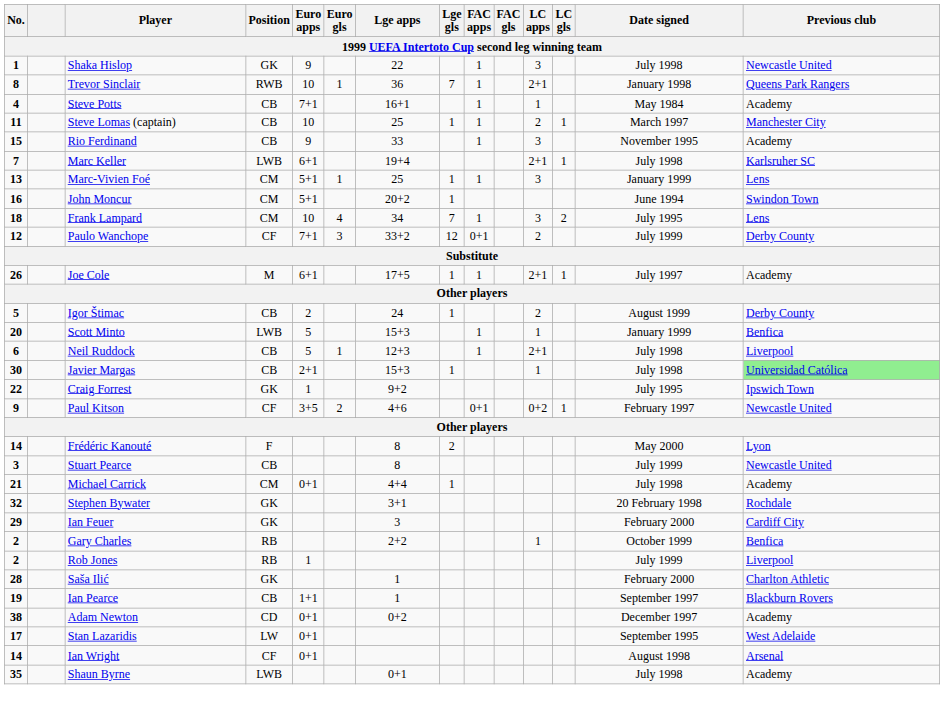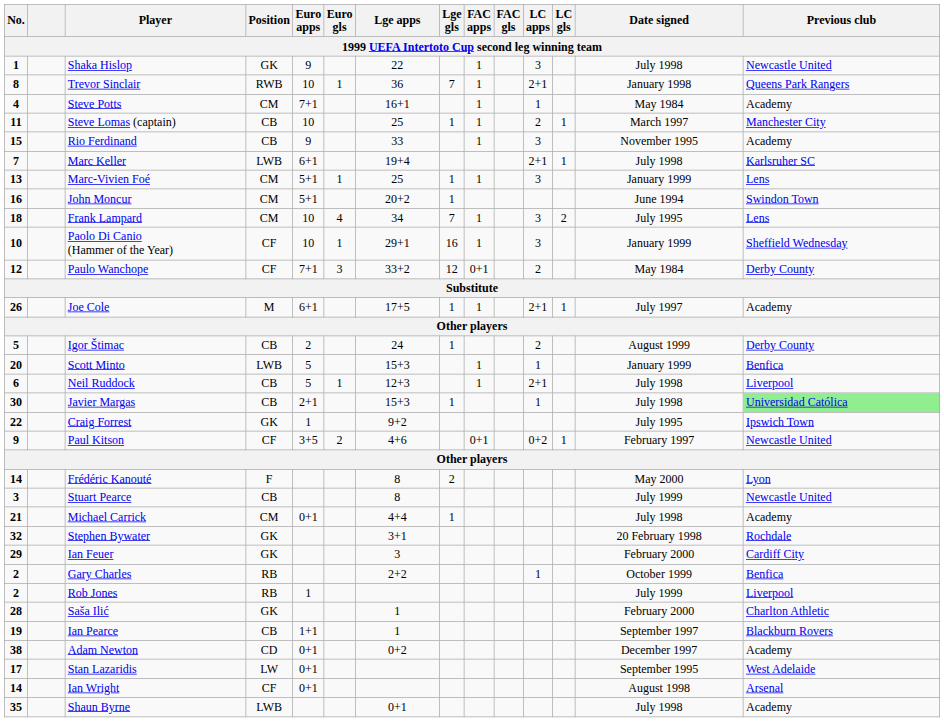Steve Potts | Position: CB -> CM
+ row: 10 | Paolo Di Canio (Hammer of the Year) | CF | 10 | 1 | 29+1 | 16 | 1 | 3 | January 1999 | Sheffield Wednesday
Paulo Wanchope | Date signed: July 1999 -> May 1984
